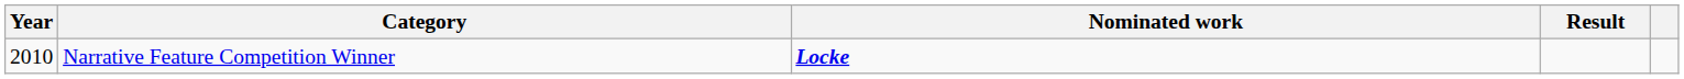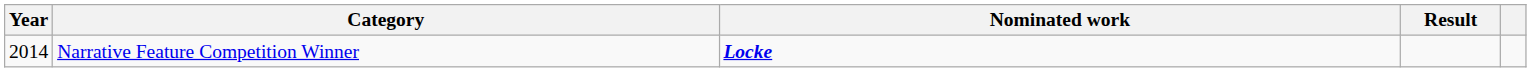Narrative Feature Competition Winner | Year: 2010 -> 2014
